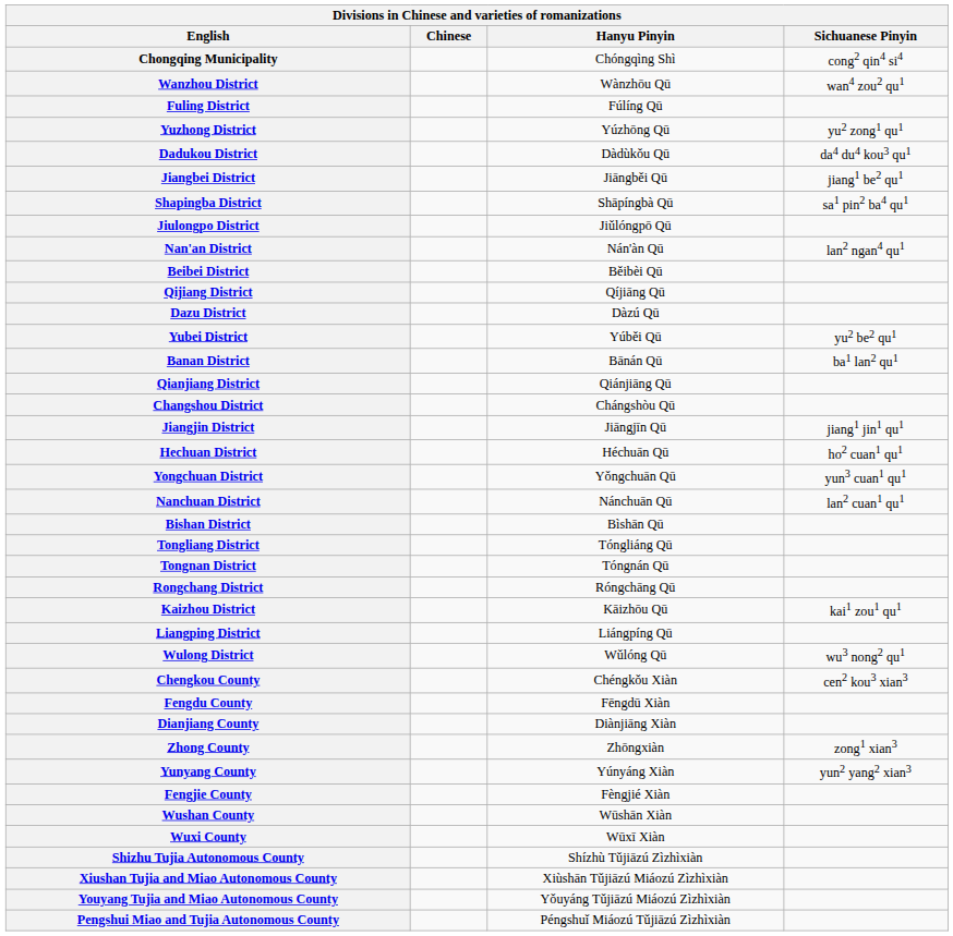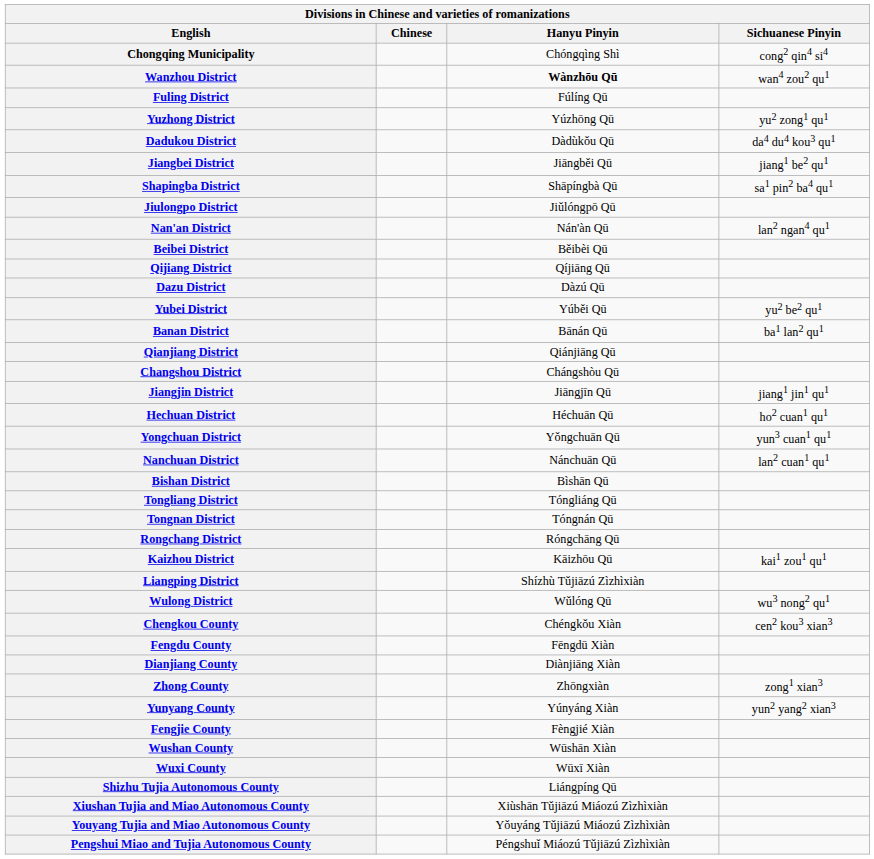Wanzhou District | Hanyu Pinyin: normal -> bold
Liangping District | Hanyu Pinyin: Liángpíng Qū -> Shízhù Tǔjiāzú Zìzhìxiàn
Shizhu Tujia Autonomous County | Hanyu Pinyin: Shízhù Tǔjiāzú Zìzhìxiàn -> Liángpíng Qū
